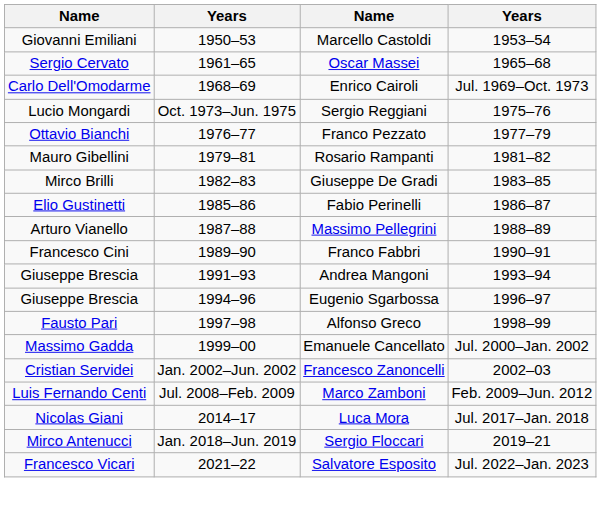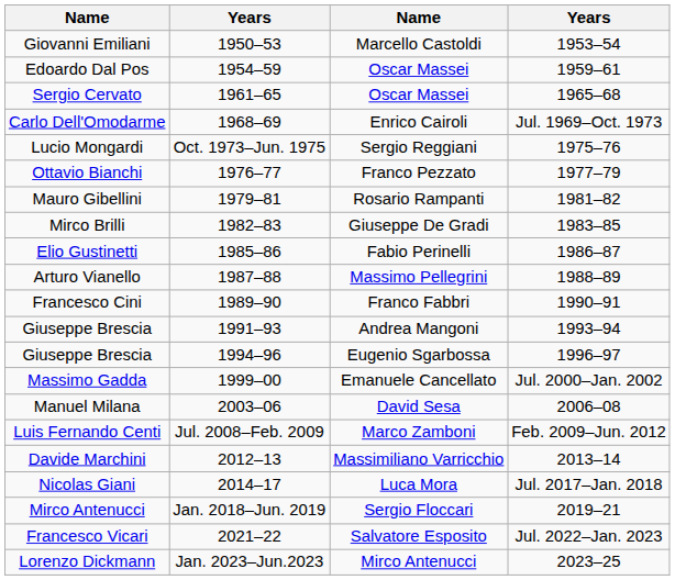+ row: Edoardo Dal Pos | 1954–59 | Oscar Massei | 1959–61
- row: Fausto Pari | 1997–98 | Alfonso Greco | 1998–99
- row: Cristian Servidei | Jan. 2002–Jun. 2002 | Francesco Zanoncelli | 2002–03
+ row: Manuel Milana | 2003–06 | David Sesa | 2006–08
+ row: Davide Marchini | 2012–13 | Massimiliano Varricchio | 2013–14
+ row: Lorenzo Dickmann | Jan. 2023–Jun.2023 | Mirco Antenucci | 2023–25
